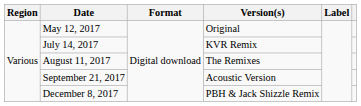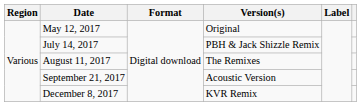July 14, 2017 | Version(s): KVR Remix -> PBH & Jack Shizzle Remix
December 8, 2017 | Version(s): PBH & Jack Shizzle Remix -> KVR Remix
